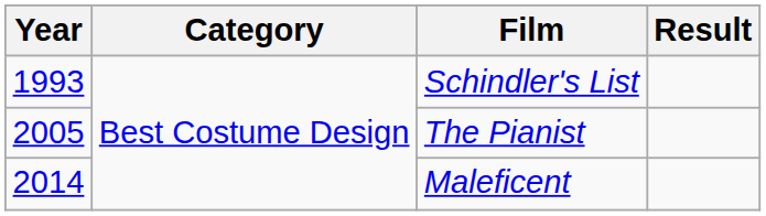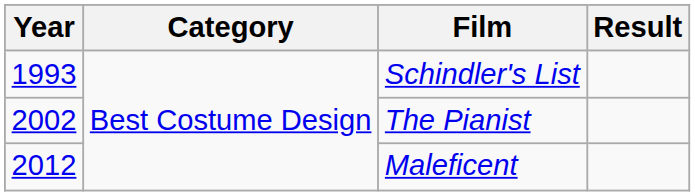The Pianist | Year: 2005 -> 2002
Maleficent | Year: 2014 -> 2012
